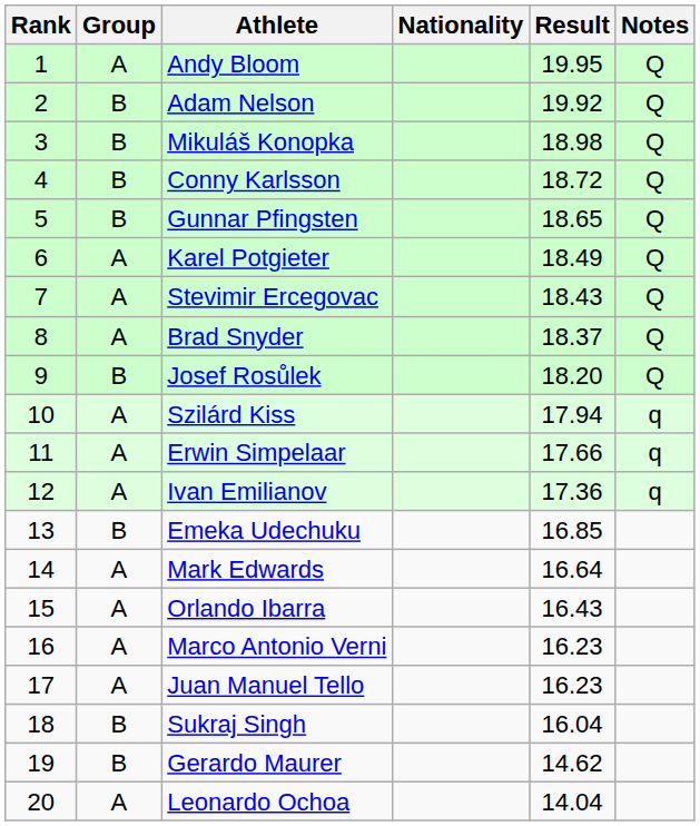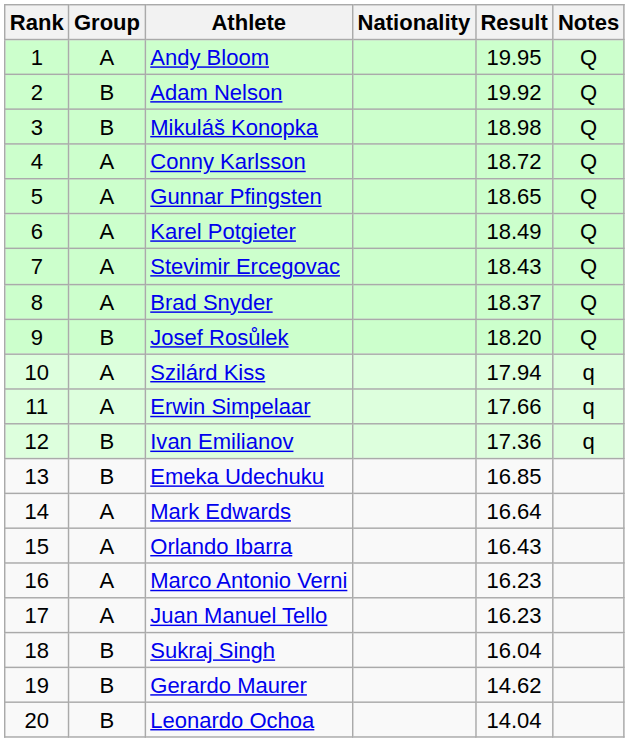Conny Karlsson | Group: B -> A
Gunnar Pfingsten | Group: B -> A
Ivan Emilianov | Group: A -> B
Leonardo Ochoa | Group: A -> B
